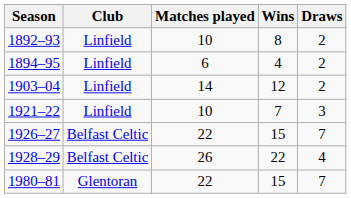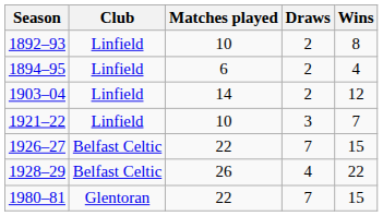columns swapped: Wins <-> Draws
